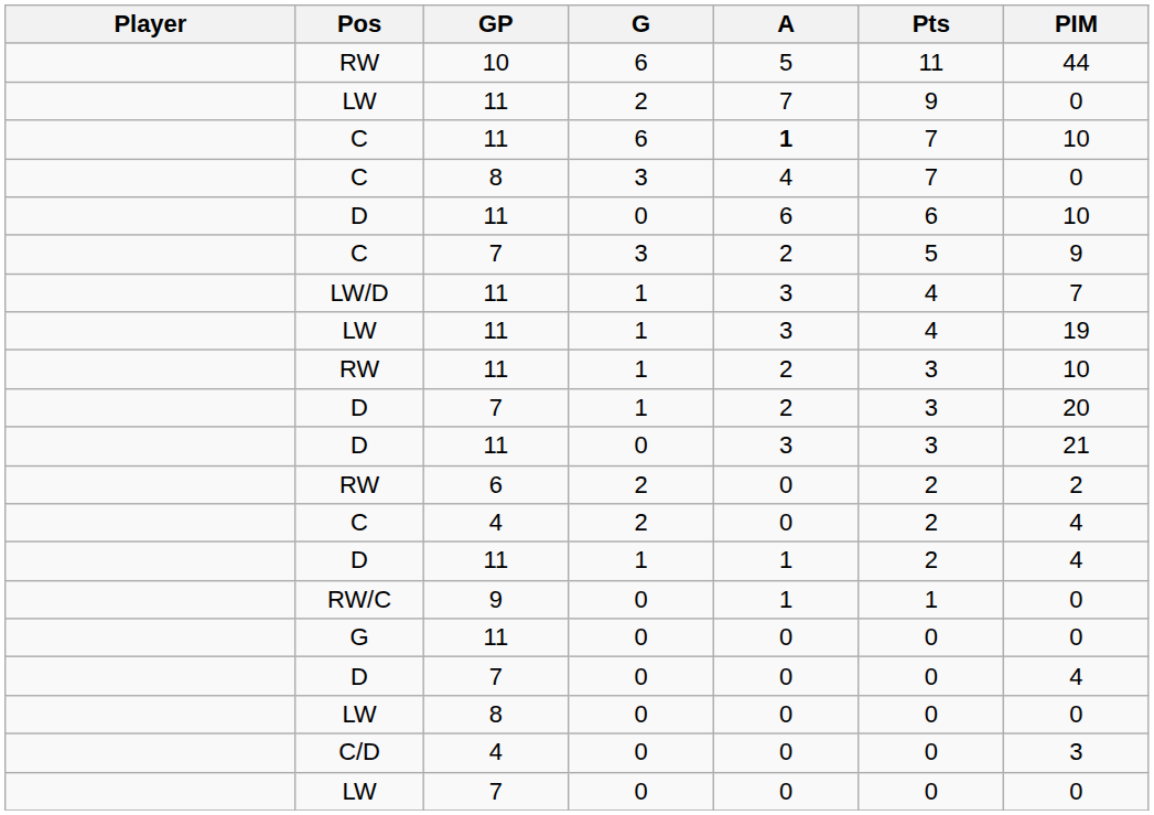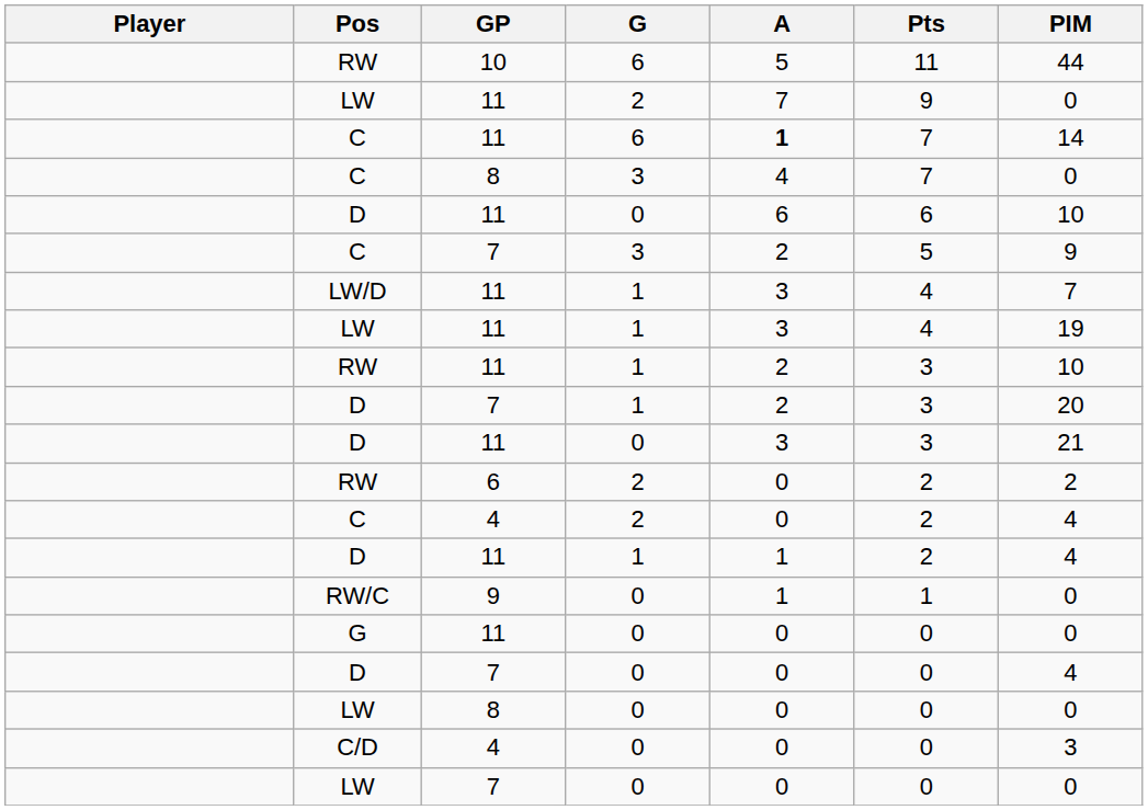C / 11 | PIM: 10 -> 14
